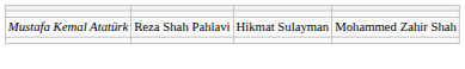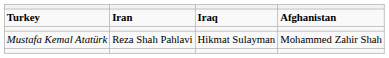+ row: Turkey | Iran | Iraq | Afghanistan
